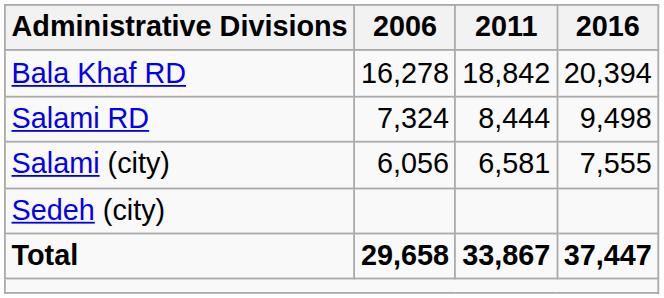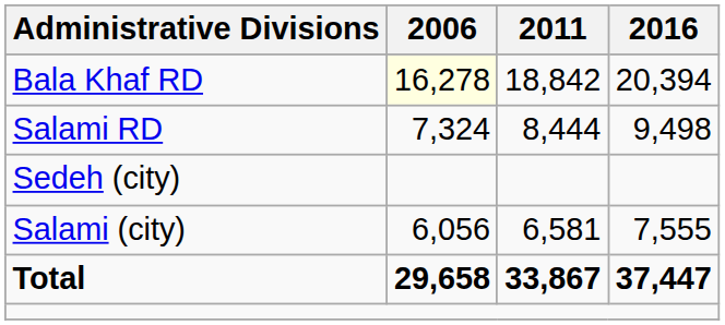Bala Khaf RD | 2006: no background -> lightyellow background
rows swapped: Salami (city) <-> Sedeh (city)
